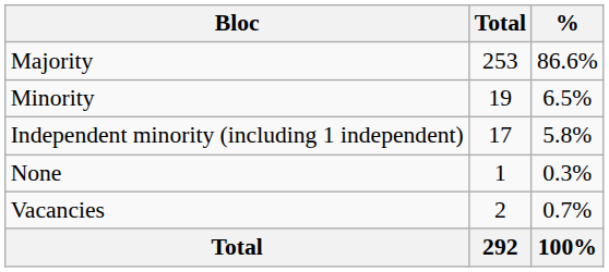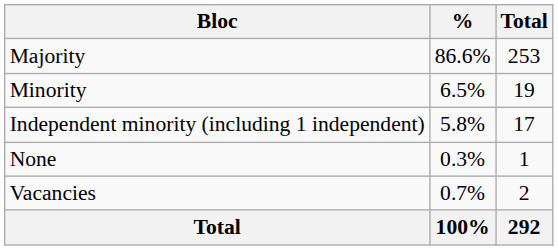columns swapped: Total <-> %
